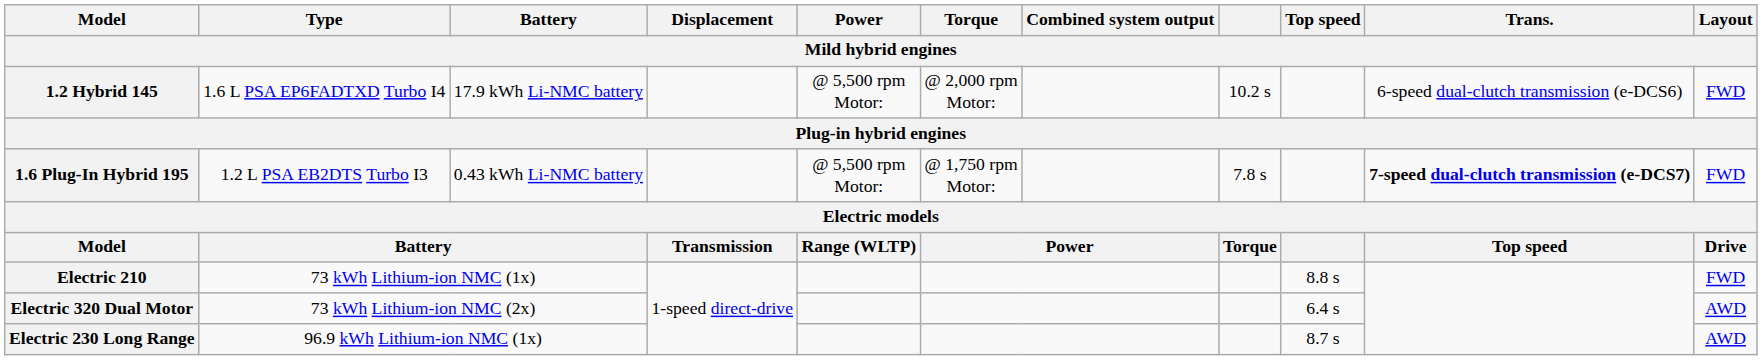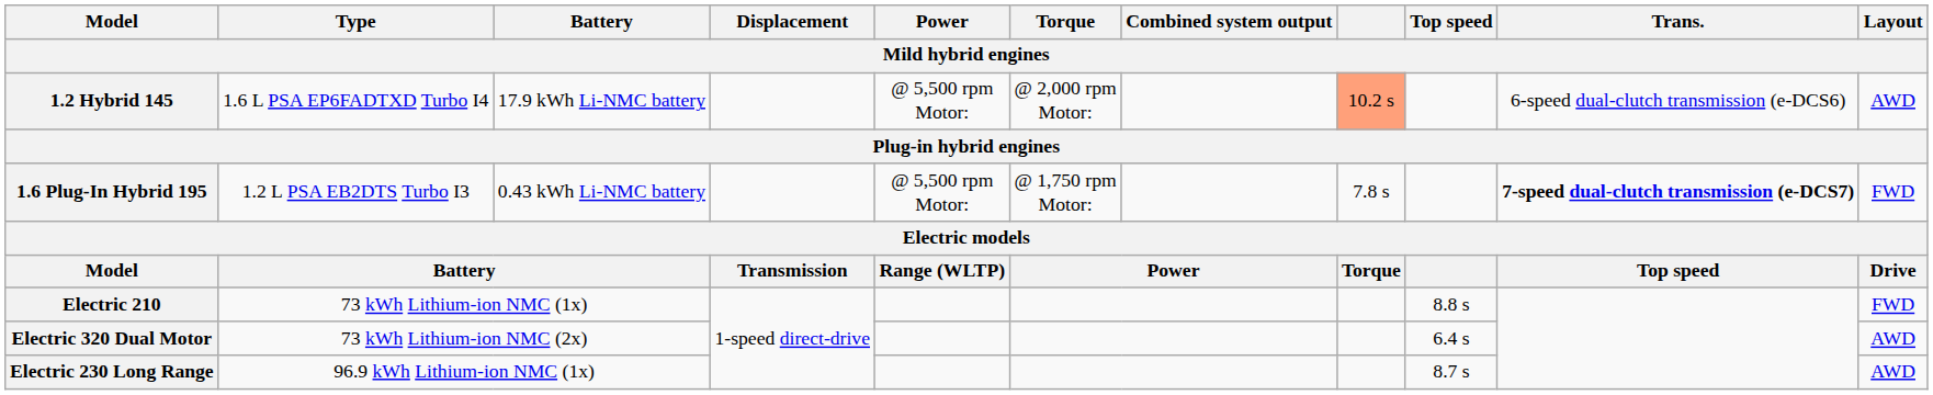1.2 Hybrid 145 | column 8: no background -> lightsalmon background
1.2 Hybrid 145 | Layout: FWD -> AWD
